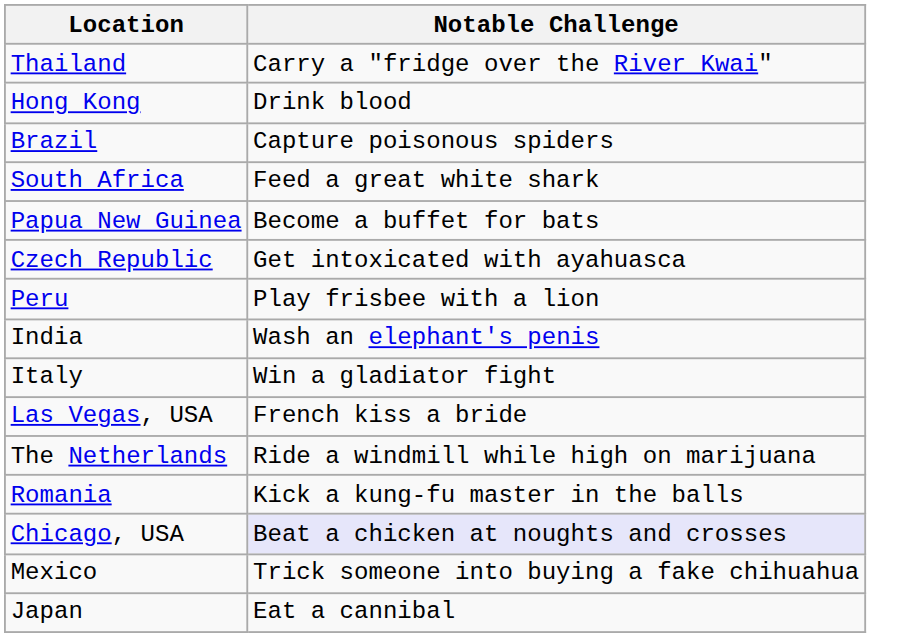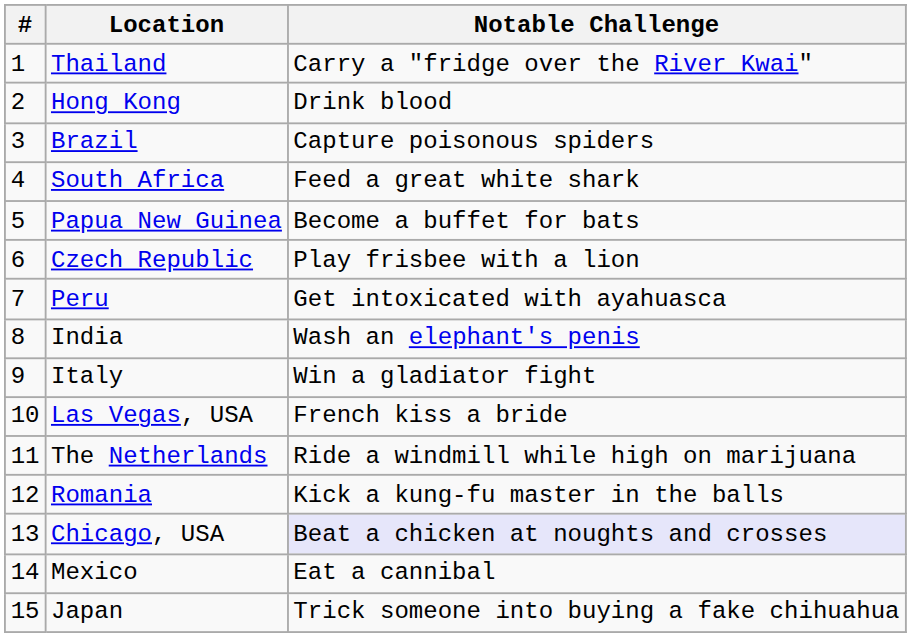+ column: # | 1 | 2 | 3 | 4 | 5 | 6 | 7 | 8 | 9 | 10 | 11 | 12 | 13 | 14 | 15
Czech Republic | Notable Challenge: Get intoxicated with ayahuasca -> Play frisbee with a lion
Peru | Notable Challenge: Play frisbee with a lion -> Get intoxicated with ayahuasca
Mexico | Notable Challenge: Trick someone into buying a fake chihuahua -> Eat a cannibal
Japan | Notable Challenge: Eat a cannibal -> Trick someone into buying a fake chihuahua
